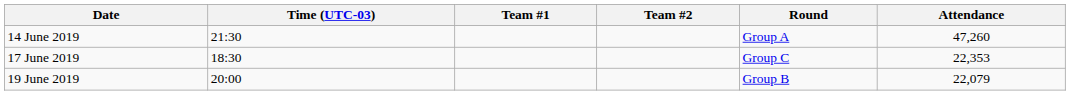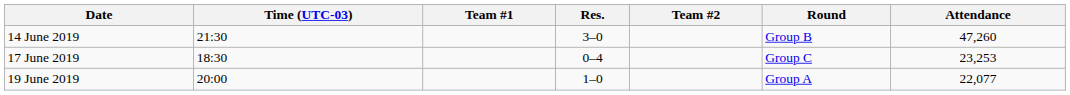+ column: Res. | 3–0 | 0–4 | 1–0
14 June 2019 | Round: Group A -> Group B
17 June 2019 | Attendance: 22,353 -> 23,253
19 June 2019 | Round: Group B -> Group A
19 June 2019 | Attendance: 22,079 -> 22,077
